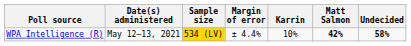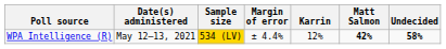WPA Intelligence (R) | Karrin: 10% -> 12%
